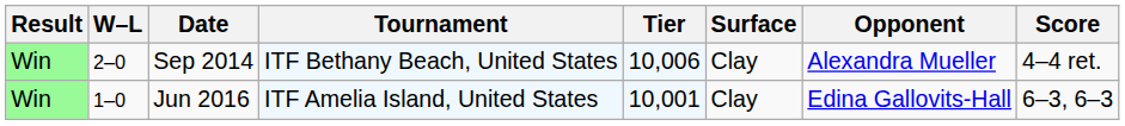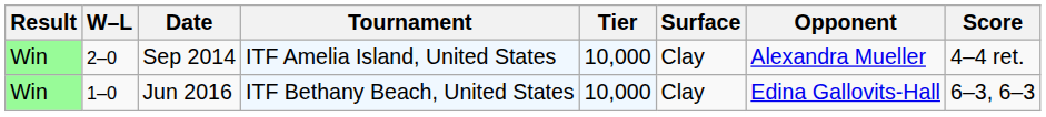Sep 2014 | Tournament: ITF Bethany Beach, United States -> ITF Amelia Island, United States
Sep 2014 | Tier: 10,006 -> 10,000
Jun 2016 | Tournament: ITF Amelia Island, United States -> ITF Bethany Beach, United States
Jun 2016 | Tier: 10,001 -> 10,000
